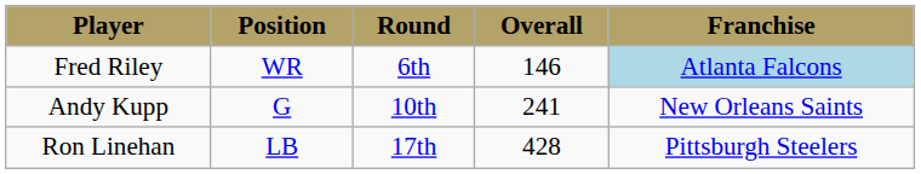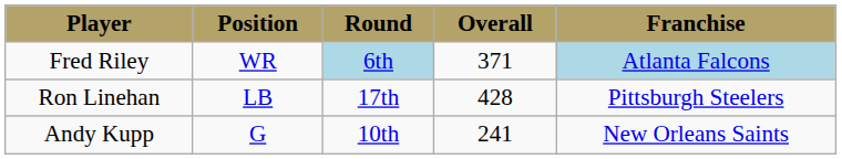Fred Riley | Round: no background -> lightblue background
Fred Riley | Overall: 146 -> 371
rows swapped: Andy Kupp <-> Ron Linehan
